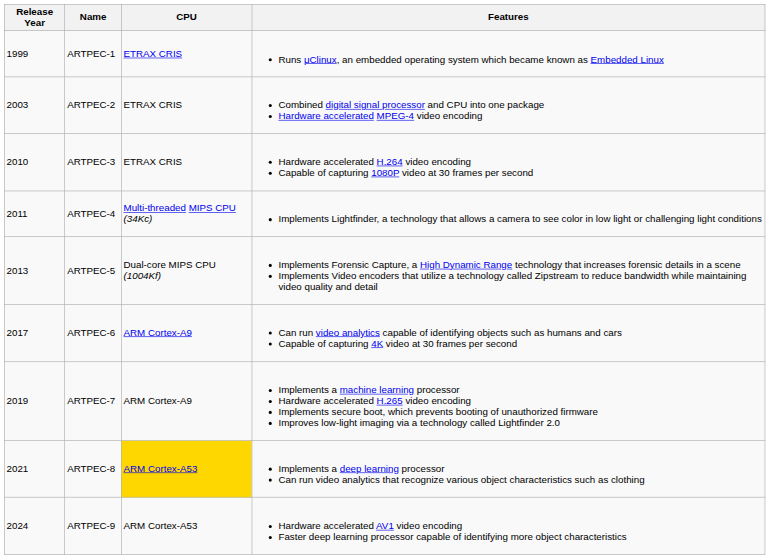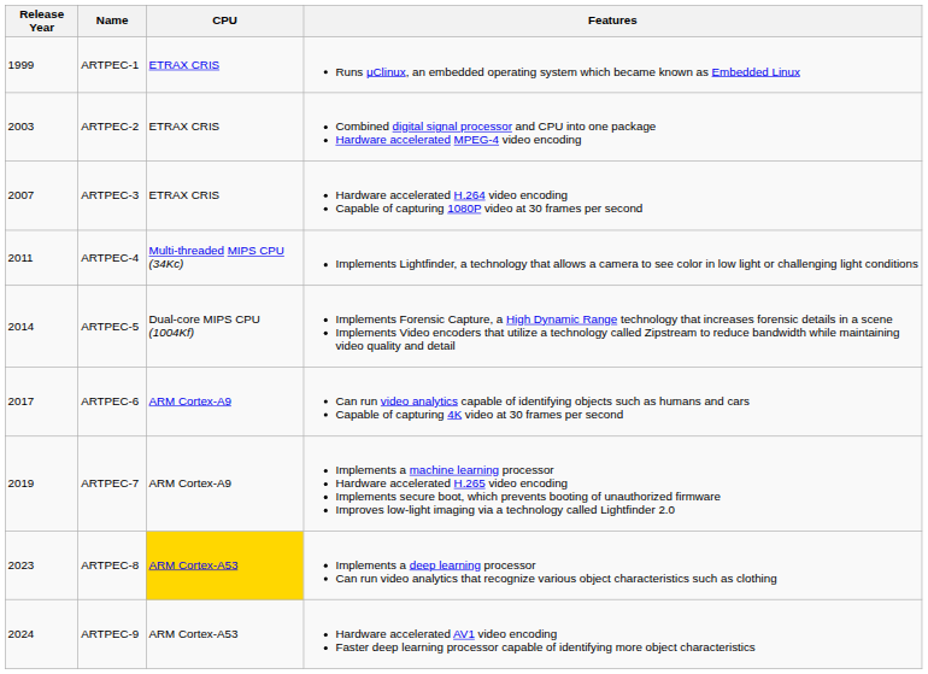ARTPEC-3 | Release Year: 2010 -> 2007
ARTPEC-5 | Release Year: 2013 -> 2014
ARTPEC-8 | Release Year: 2021 -> 2023
